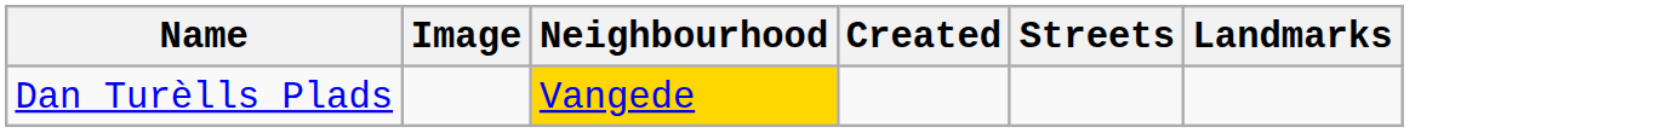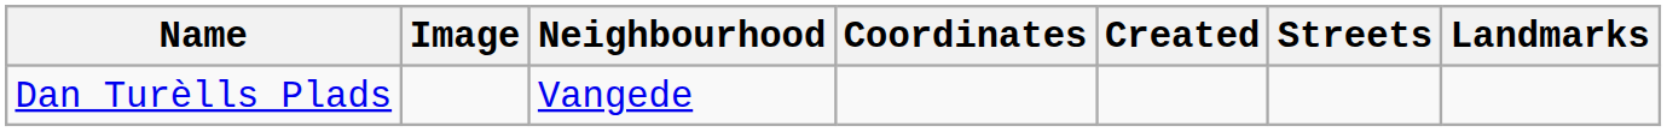+ column: Coordinates
Dan Turèlls Plads | Neighbourhood: gold background -> no background
